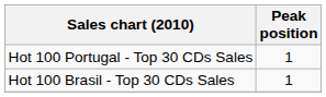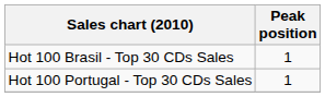rows swapped: Hot 100 Brasil - Top 30 CDs Sales <-> Hot 100 Portugal - Top 30 CDs Sales
